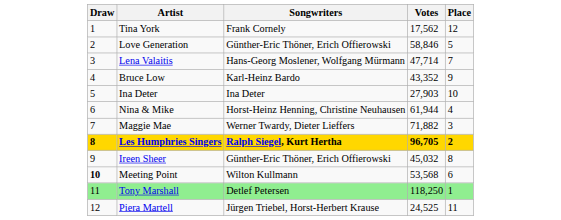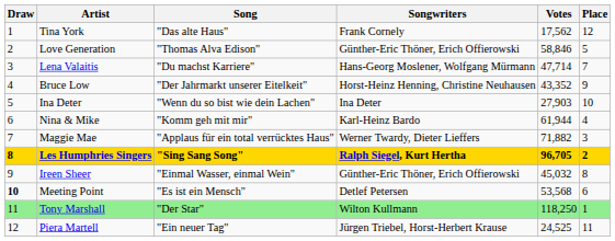+ column: Song | "Das alte Haus" | "Thomas Alva Edison" | "Du machst Karriere" | "Der Jahrmarkt unserer Eitelkeit" | "Wenn du so bist wie dein Lachen" | "Komm geh mit mir" | "Applaus für ein total verrücktes Haus" | "Sing Sang Song" | "Einmal Wasser, einmal Wein" | "Es ist ein Mensch" | "Der Star" | "Ein neuer Tag"
Bruce Low | Songwriters: Karl-Heinz Bardo -> Horst-Heinz Henning, Christine Neuhausen
Nina & Mike | Songwriters: Horst-Heinz Henning, Christine Neuhausen -> Karl-Heinz Bardo
Meeting Point | Songwriters: Wilton Kullmann -> Detlef Petersen
Tony Marshall | Songwriters: Detlef Petersen -> Wilton Kullmann
